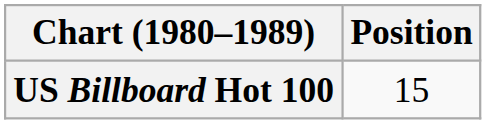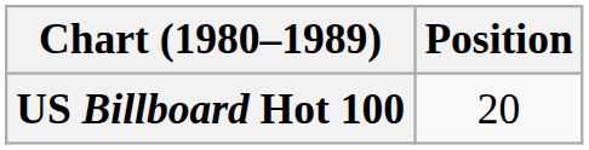US Billboard Hot 100 | Position: 15 -> 20
